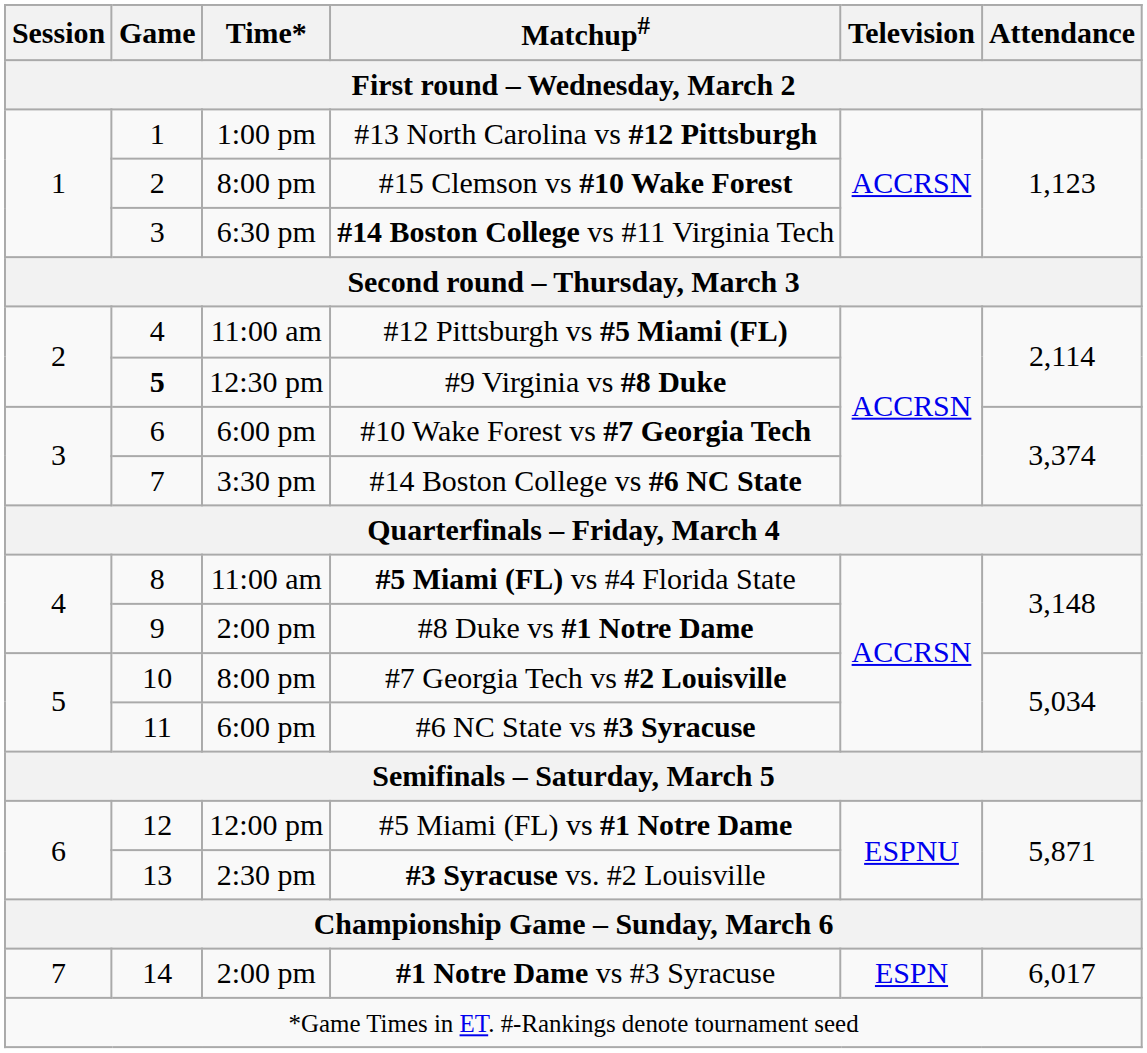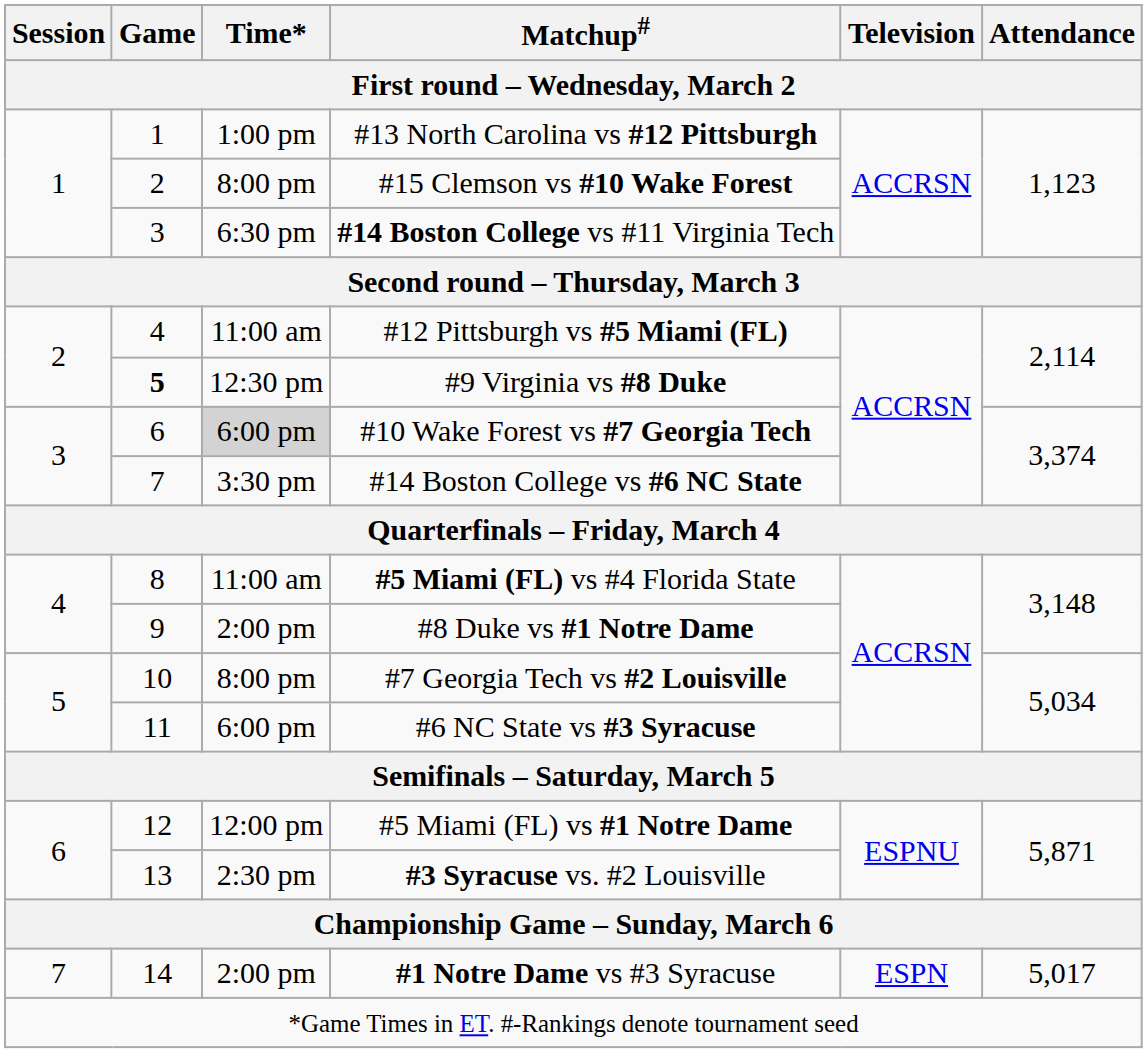#10 Wake Forest vs #7 Georgia Tech | Time*: no background -> lightgrey background
#1 Notre Dame vs #3 Syracuse | Attendance: 6,017 -> 5,017
